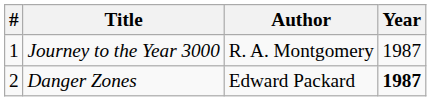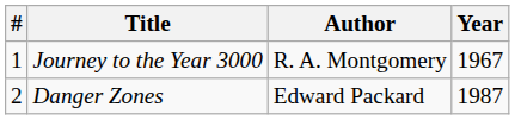Journey to the Year 3000 | Year: 1987 -> 1967
Danger Zones | Year: bold -> normal
